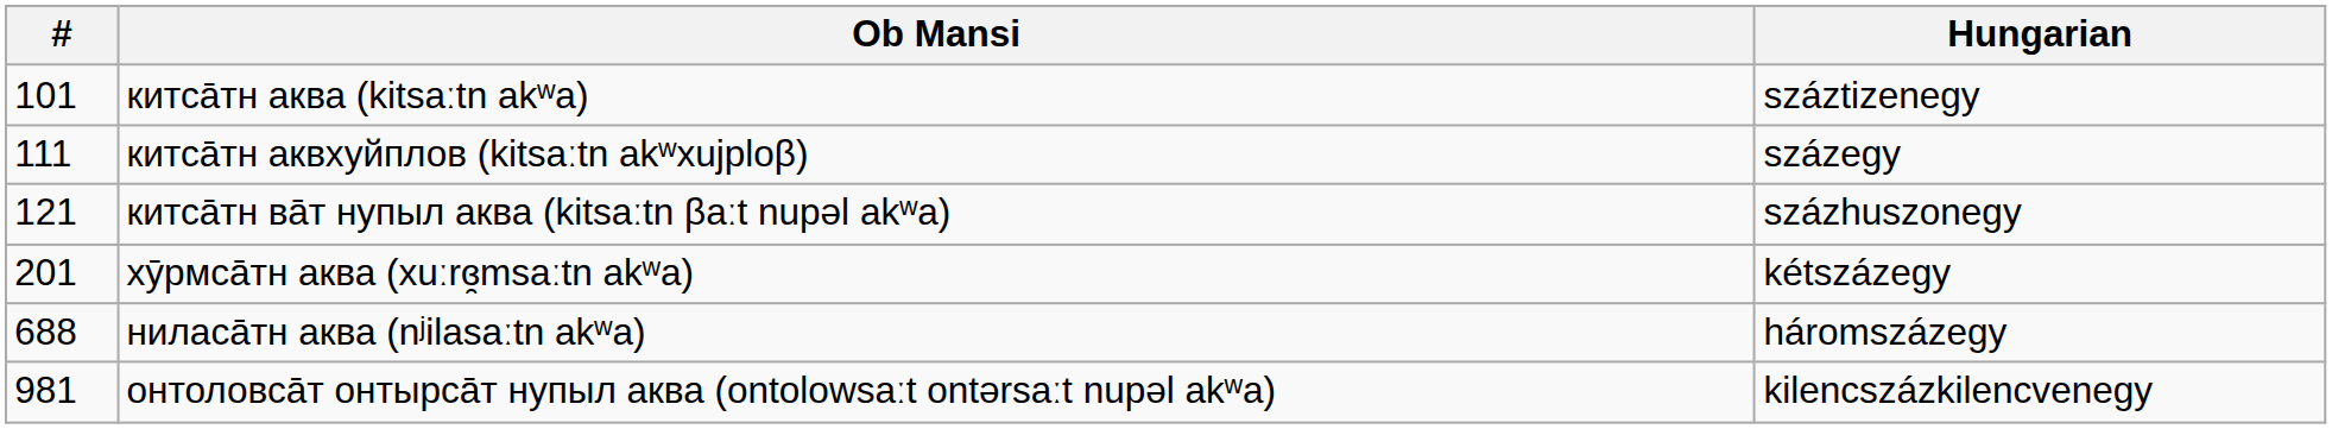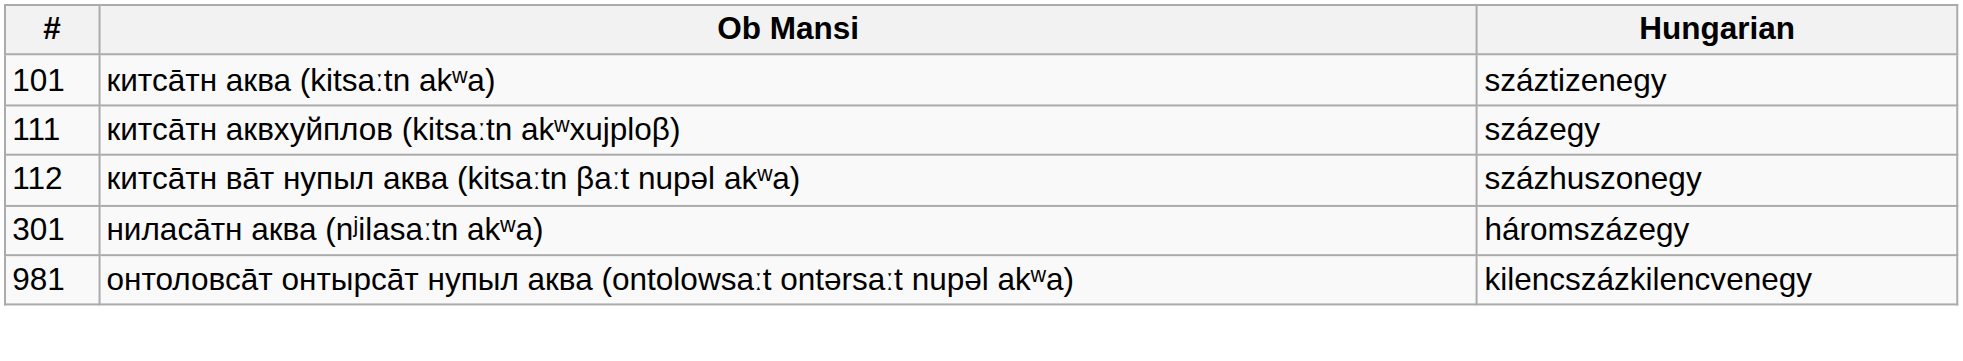китса̄тн ва̄т нупыл аква (kitsaːtn βaːt nupəl akʷa) | #: 121 -> 112
- row: 201 | хӯрмса̄тн аква (xuːrɞ̯msaːtn akʷa) | kétszázegy
ниласа̄тн аква (nʲilasaːtn akʷa) | #: 688 -> 301
